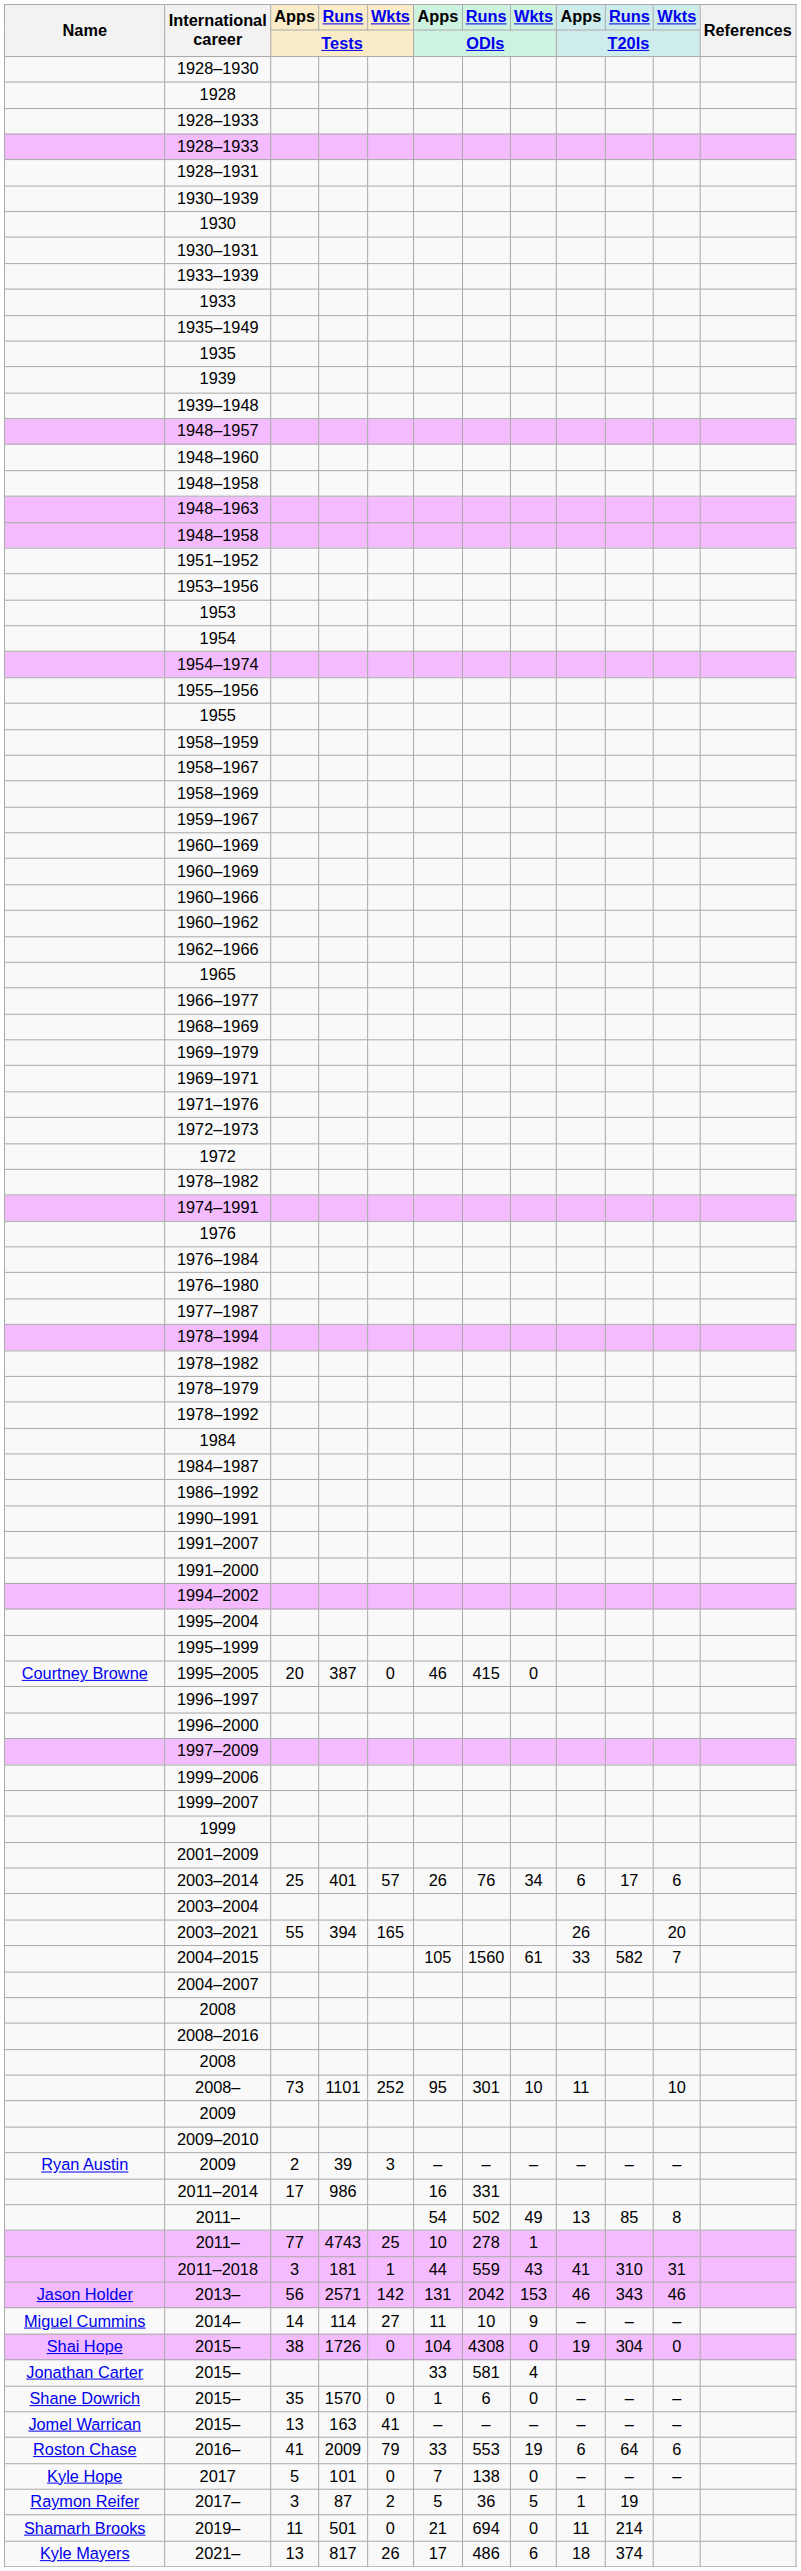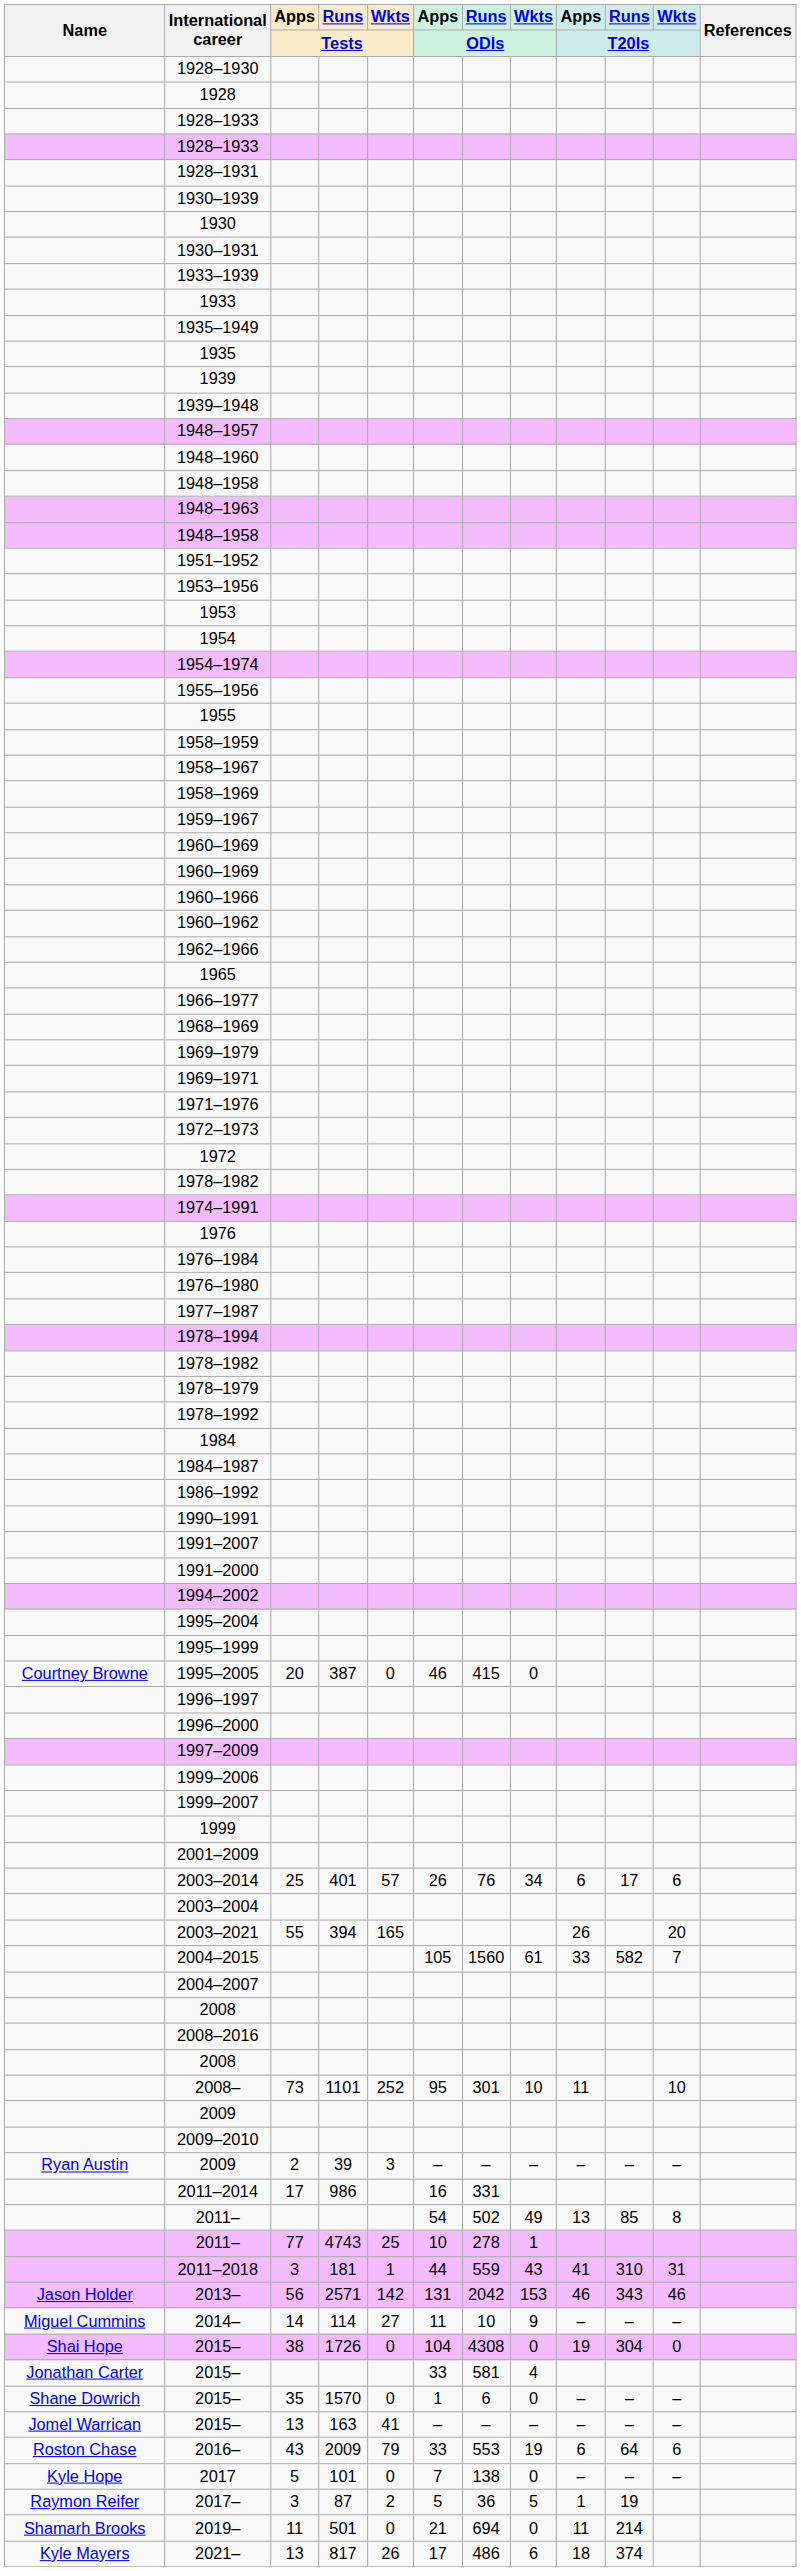2016– | Apps / Tests: 41 -> 43
